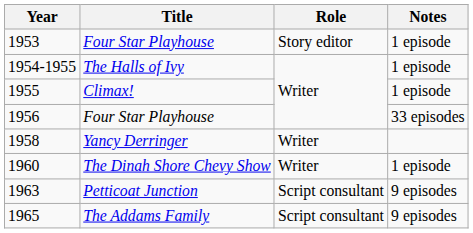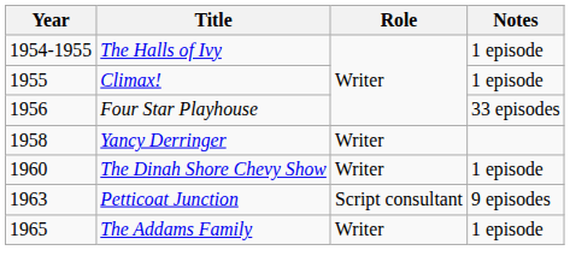- row: 1953 | Four Star Playhouse | Story editor | 1 episode
1965 | Role: Script consultant -> Writer
1965 | Notes: 9 episodes -> 1 episode
